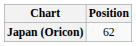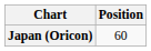Japan (Oricon) | Position: 62 -> 60
